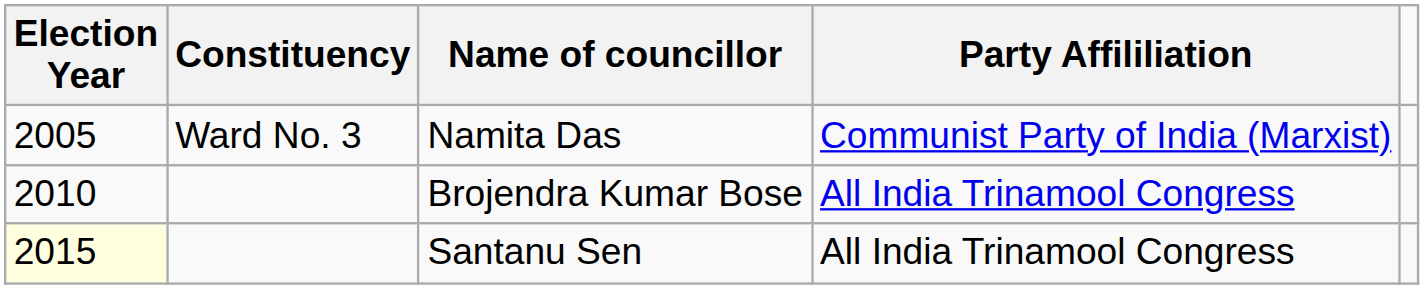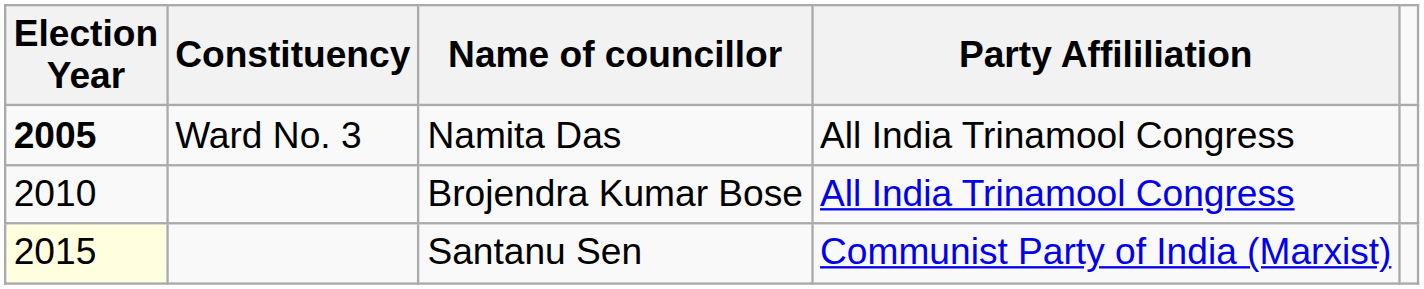Namita Das | Election Year: normal -> bold
Namita Das | Party Affililiation: Communist Party of India (Marxist) -> All India Trinamool Congress
Santanu Sen | Party Affililiation: All India Trinamool Congress -> Communist Party of India (Marxist)
